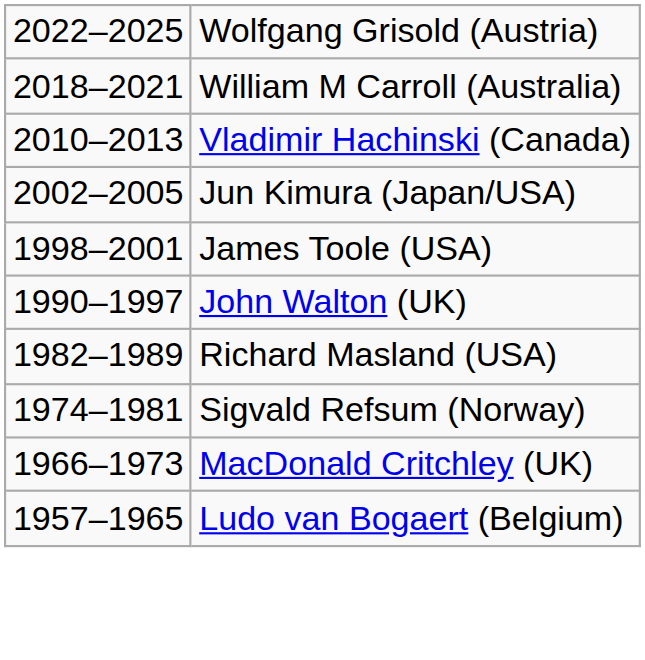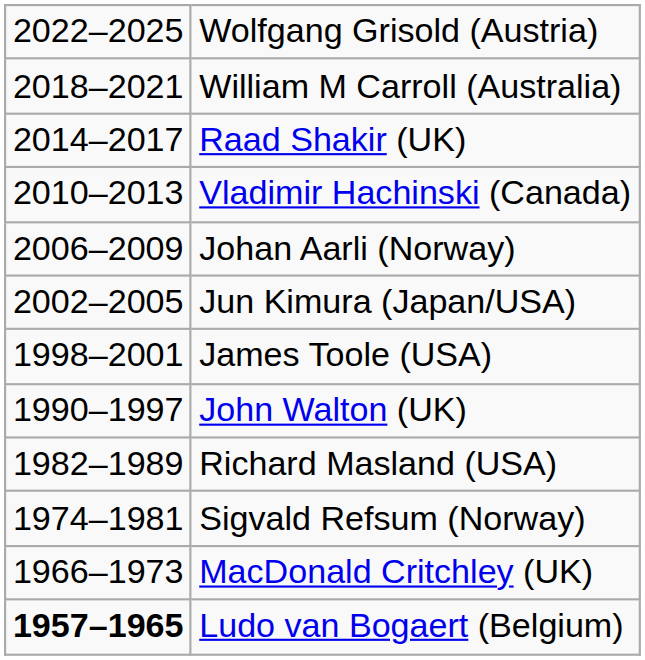+ row: 2014–2017 | Raad Shakir (UK)
+ row: 2006–2009 | Johan Aarli (Norway)
Ludo van Bogaert (Belgium) | column 1: normal -> bold
